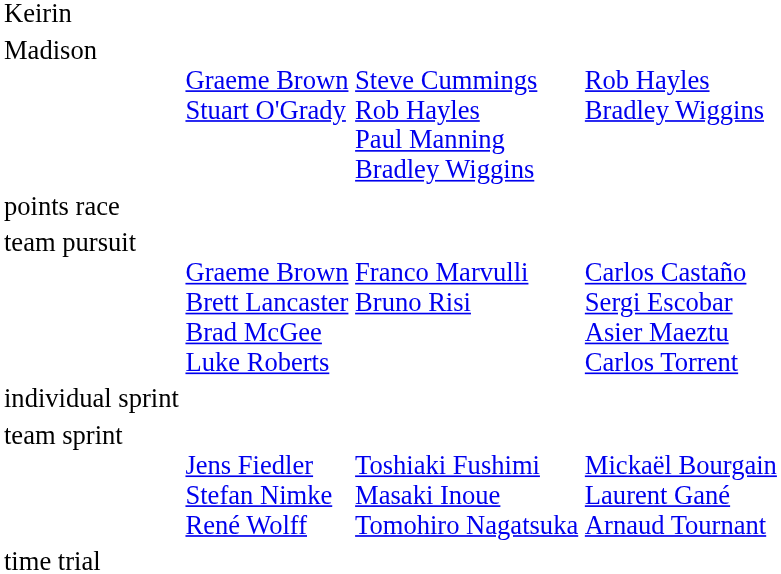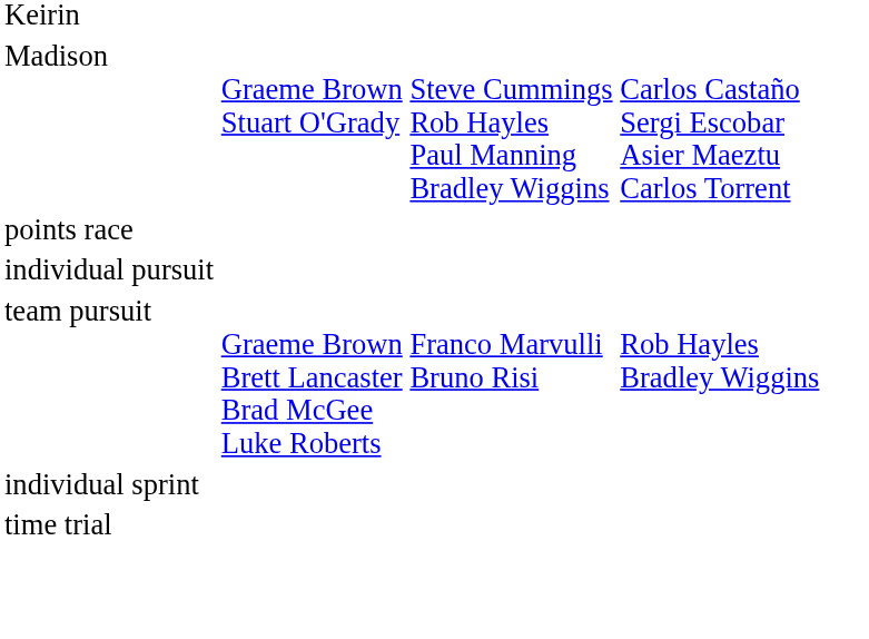Madison | column 4: Rob Hayles Bradley Wiggins -> Carlos Castaño Sergi Escobar Asier Maeztu Carlos Torrent
+ row: individual pursuit
team pursuit | column 4: Carlos Castaño Sergi Escobar Asier Maeztu Carlos Torrent -> Rob Hayles Bradley Wiggins
- row: team sprint | Jens Fiedler Stefan Nimke René Wolff | Toshiaki Fushimi Masaki Inoue Tomohiro Nagatsuka | Mickaël Bourgain Laurent Gané Arnaud Tournant
